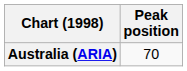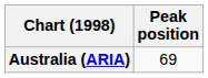Australia (ARIA) | Peak position: 70 -> 69
